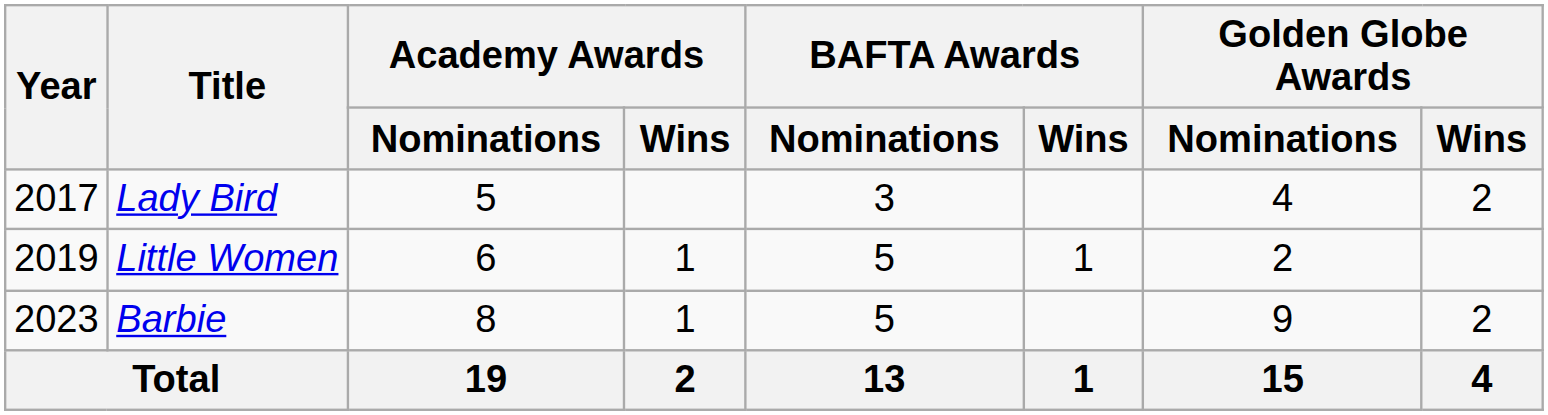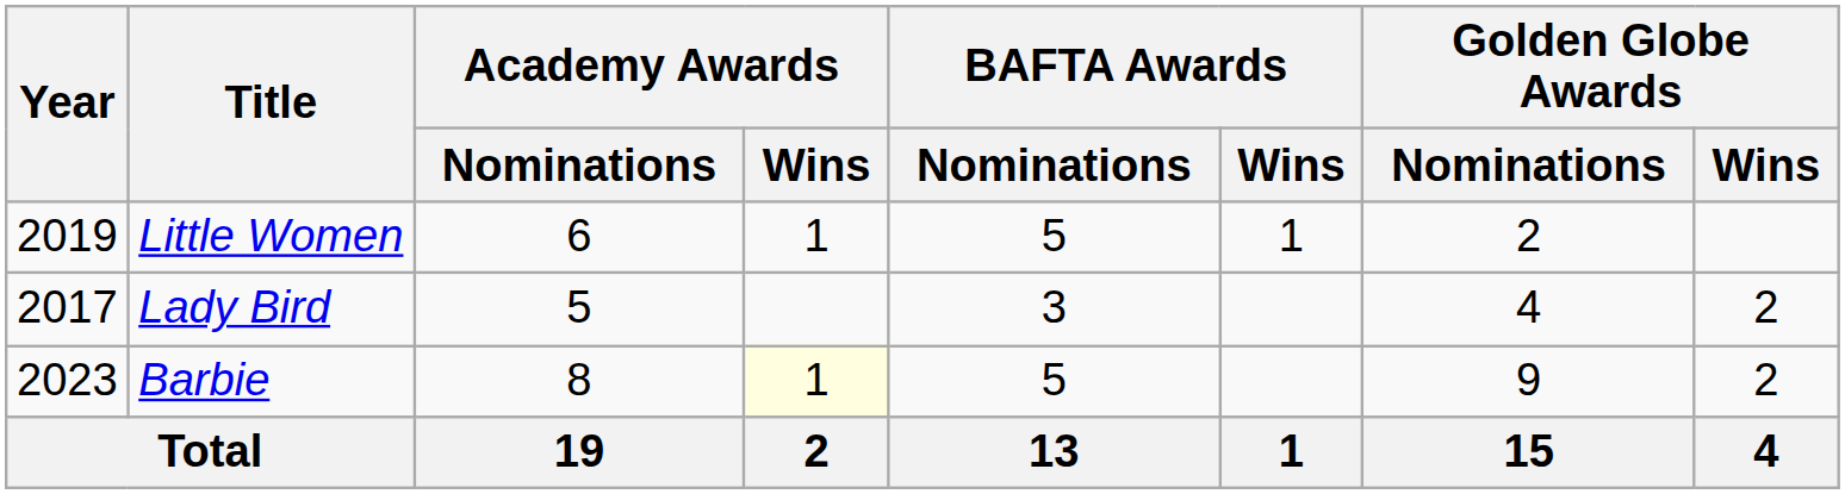rows swapped: Lady Bird <-> Little Women
Barbie | Academy Awards / Wins: no background -> lightyellow background
